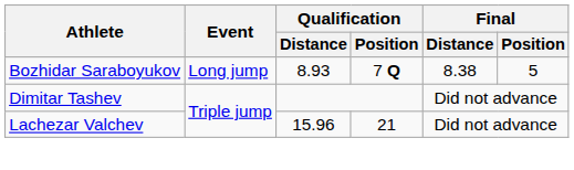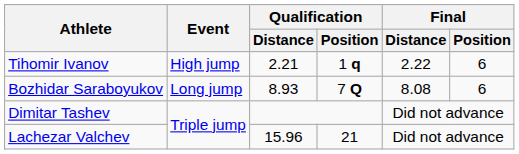+ row: Tihomir Ivanov | High jump | 2.21 | 1 q | 2.22 | 6
Bozhidar Saraboyukov | Final / Distance: 8.38 -> 8.08
Bozhidar Saraboyukov | Final / Position: 5 -> 6
